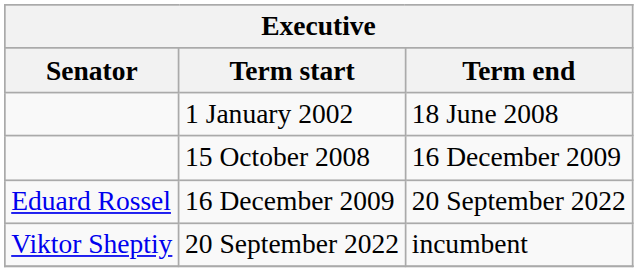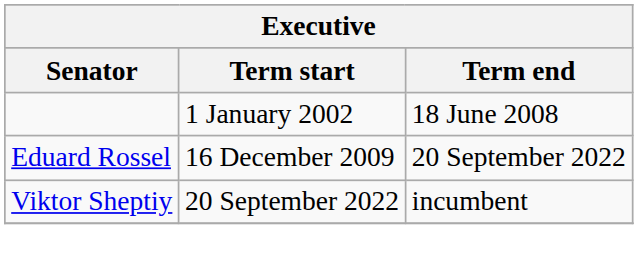- row: 15 October 2008 | 16 December 2009
